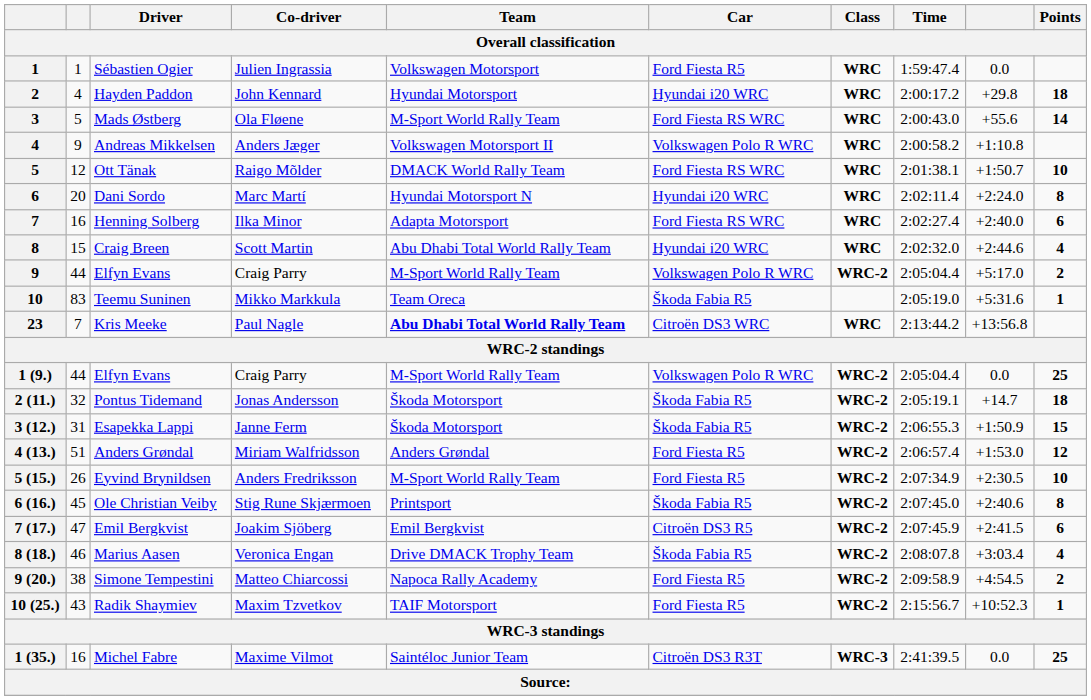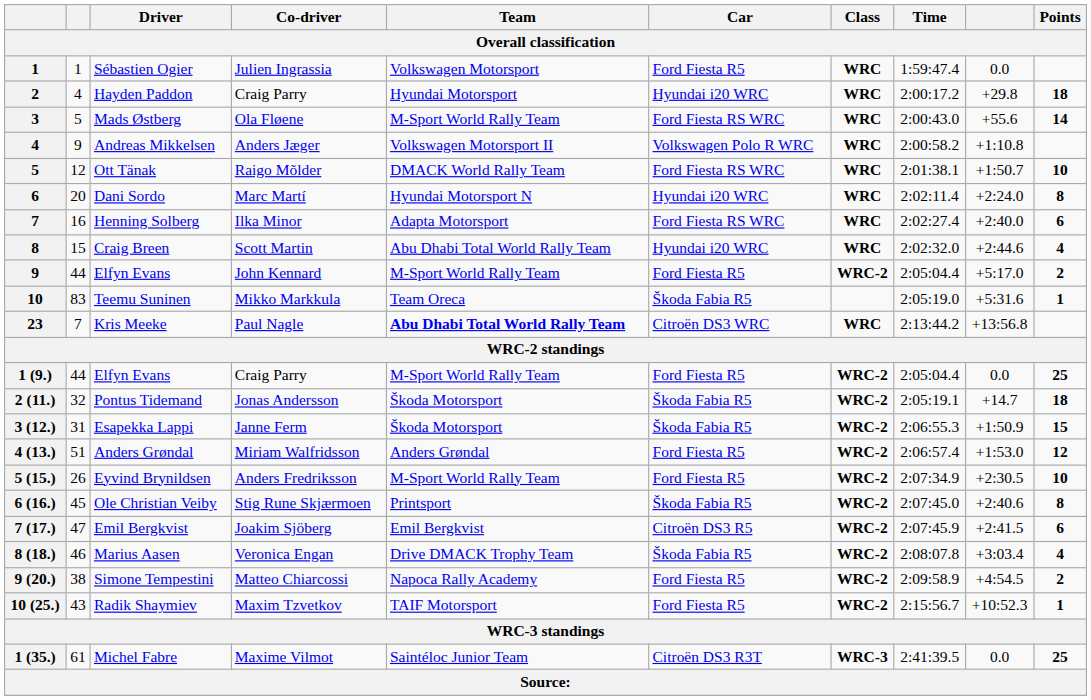Hayden Paddon | Co-driver: John Kennard -> Craig Parry
9 / Elfyn Evans | Co-driver: Craig Parry -> John Kennard
9 / Elfyn Evans | Car: Volkswagen Polo R WRC -> Ford Fiesta R5
1 (9.) / Elfyn Evans | Car: Volkswagen Polo R WRC -> Ford Fiesta R5
Michel Fabre | column 2: 16 -> 61
